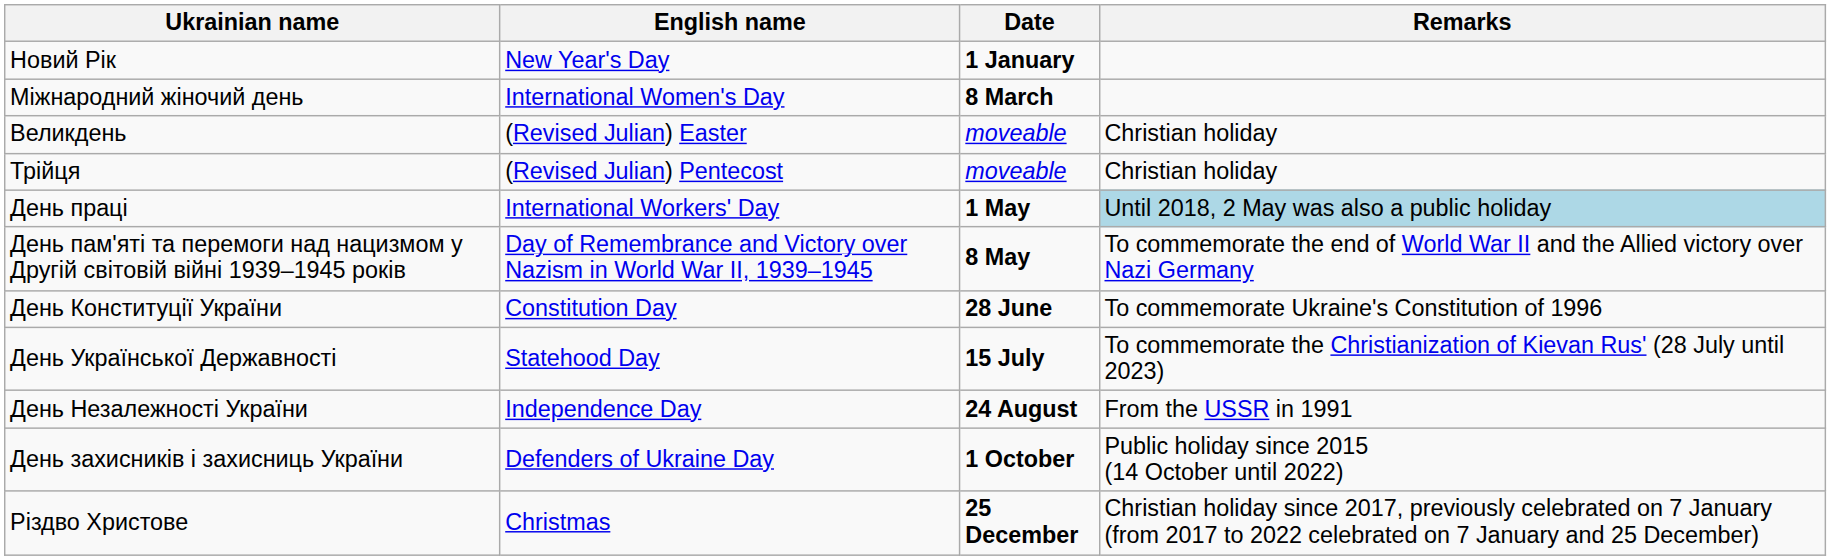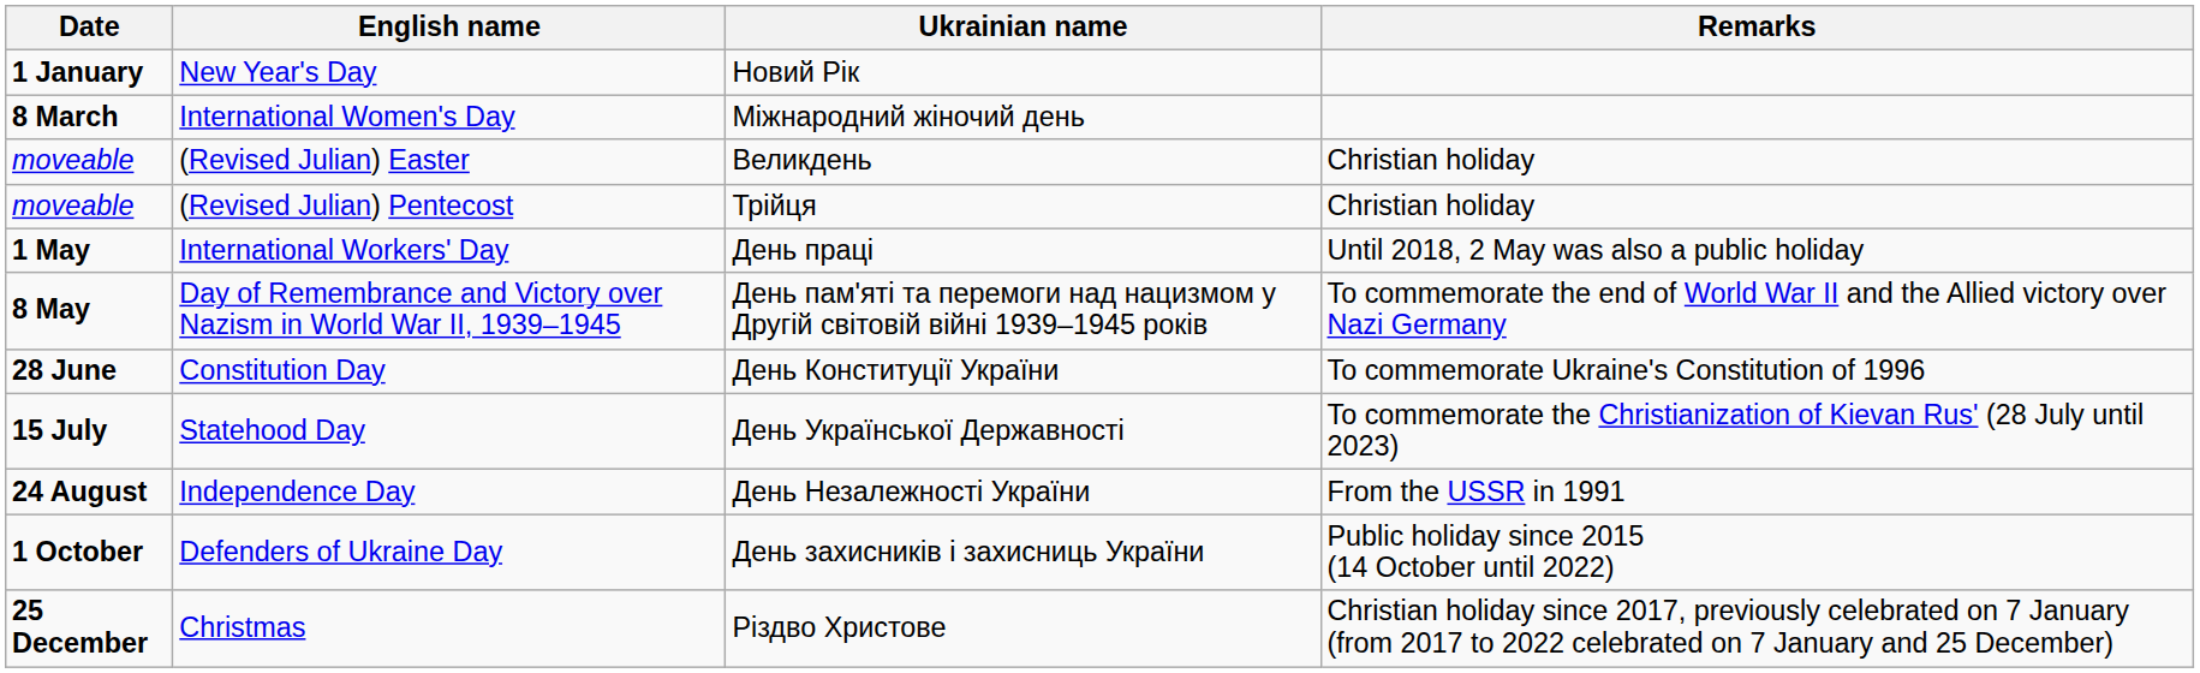columns swapped: Date <-> Ukrainian name
International Workers' Day | Remarks: lightblue background -> no background
